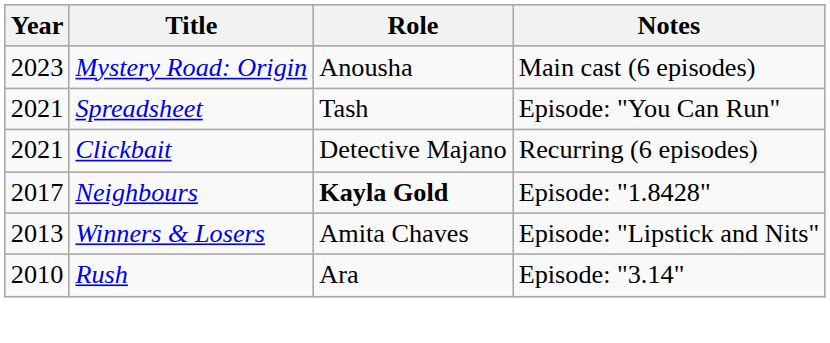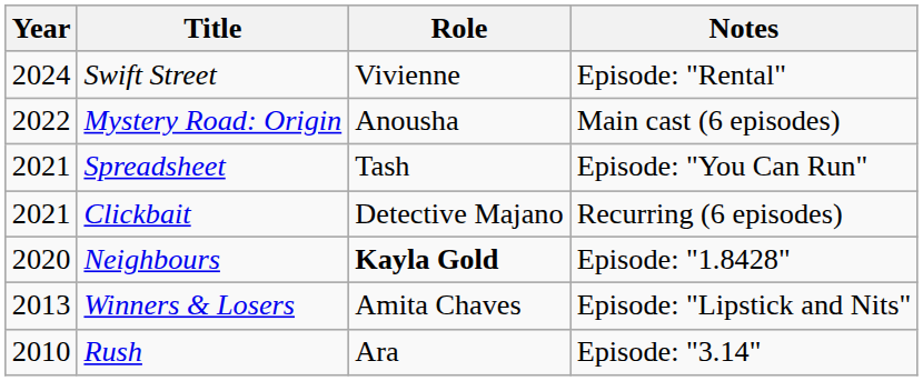+ row: 2024 | Swift Street | Vivienne | Episode: "Rental"
Mystery Road: Origin | Year: 2023 -> 2022
Neighbours | Year: 2017 -> 2020
